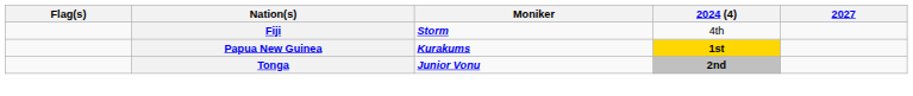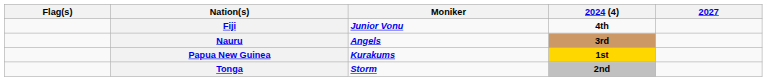Fiji | Moniker: Storm -> Junior Vonu
Fiji | 2024 (4): normal -> bold
+ row: Nauru | Angels | 3rd
Tonga | Moniker: Junior Vonu -> Storm
